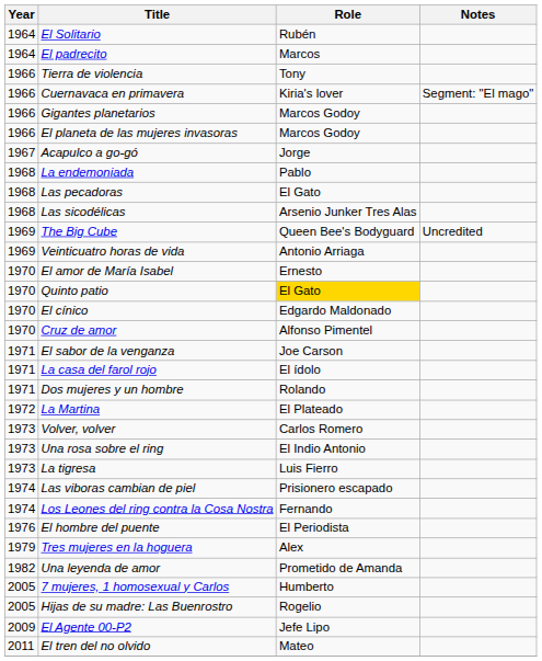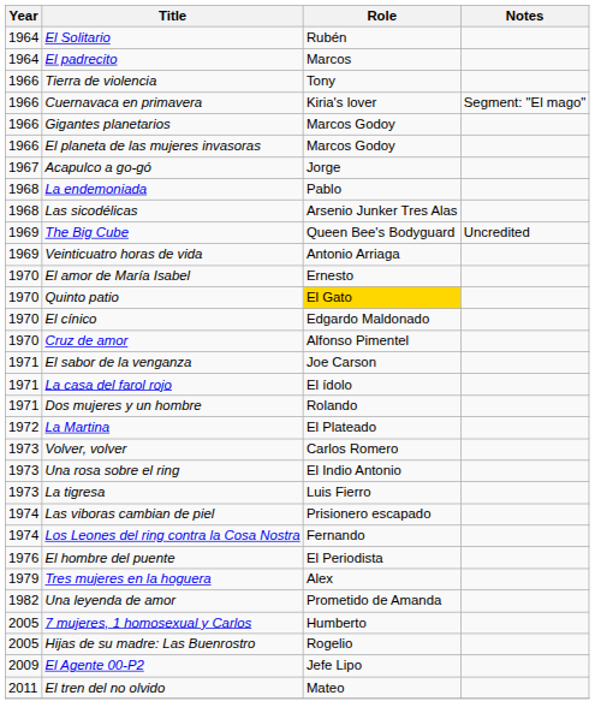- row: 1968 | Las pecadoras | El Gato
